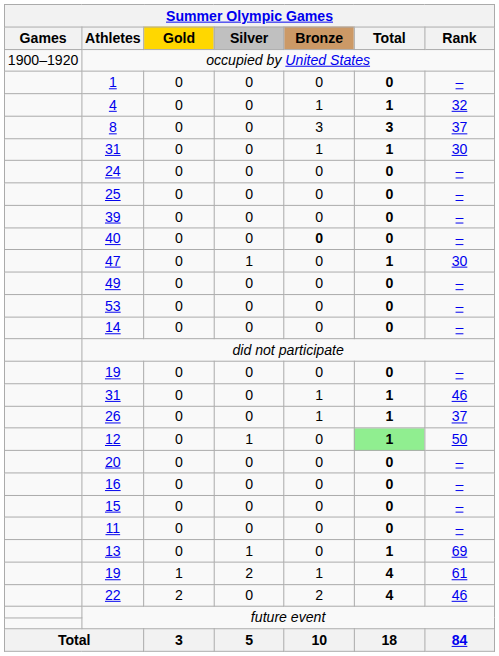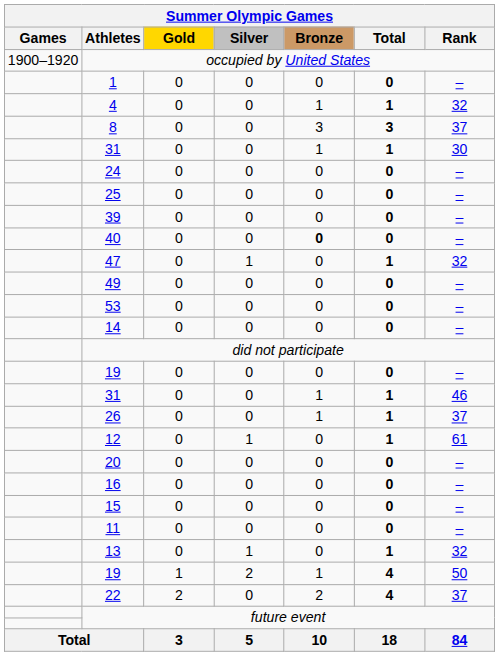47 | Rank: 30 -> 32
12 | Total: lightgreen background -> no background
12 | Rank: 50 -> 61
13 | Rank: 69 -> 32
19 / 1 | Rank: 61 -> 50
22 | Rank: 46 -> 37
